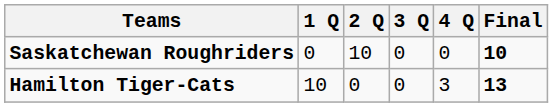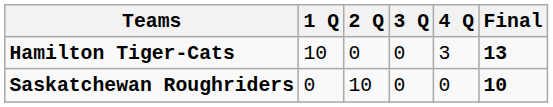rows swapped: Hamilton Tiger-Cats <-> Saskatchewan Roughriders
